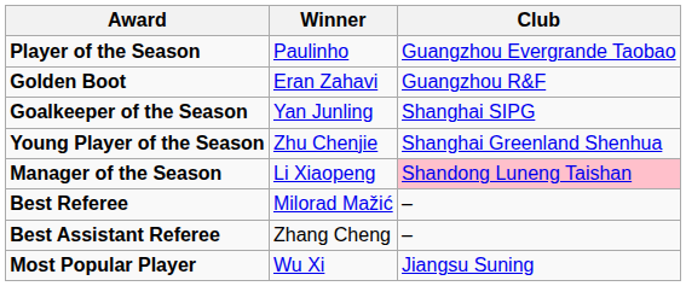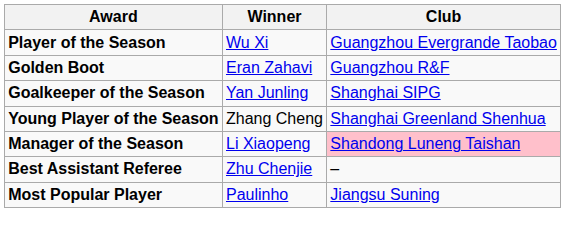Player of the Season | Winner: Paulinho -> Wu Xi
Young Player of the Season | Winner: Zhu Chenjie -> Zhang Cheng
- row: Best Referee | Milorad Mažić | –
Best Assistant Referee | Winner: Zhang Cheng -> Zhu Chenjie
Most Popular Player | Winner: Wu Xi -> Paulinho
